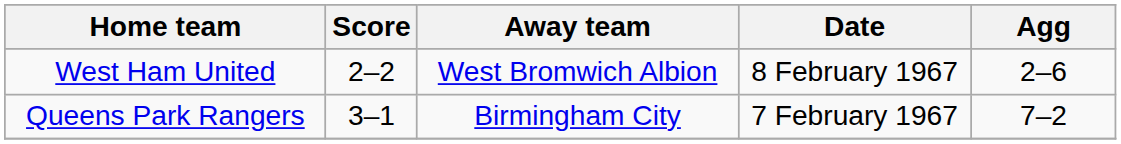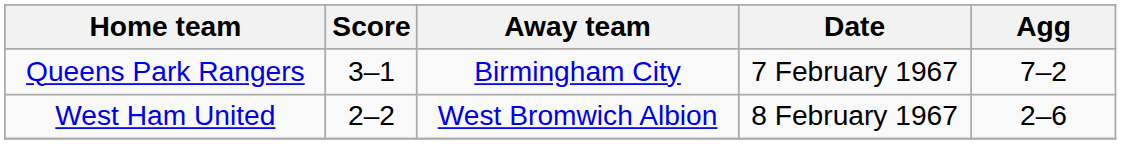rows swapped: Queens Park Rangers <-> West Ham United
